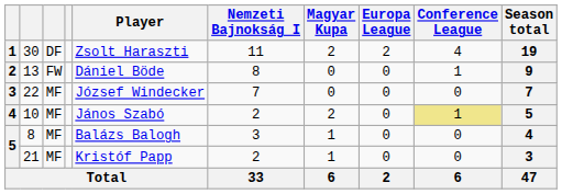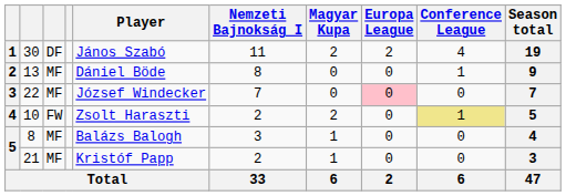30 | Player: Zsolt Haraszti -> János Szabó
13 | column 3: FW -> MF
22 | Europa League: no background -> pink background
10 | column 3: MF -> FW
10 | Player: János Szabó -> Zsolt Haraszti
